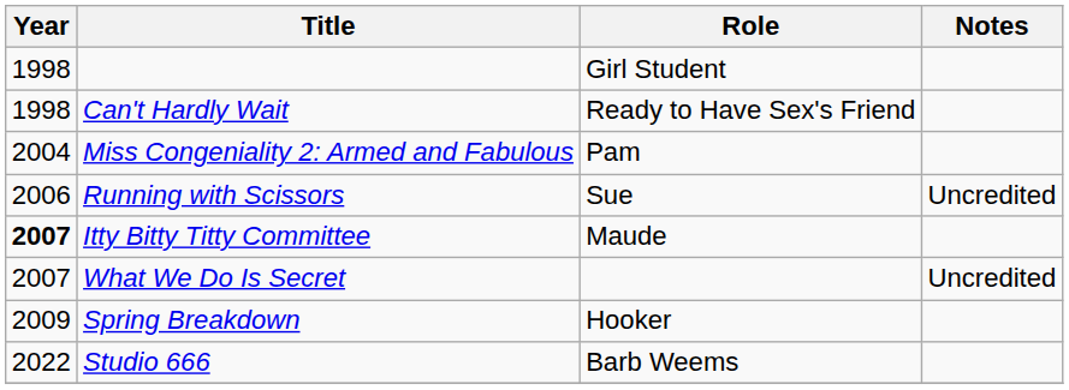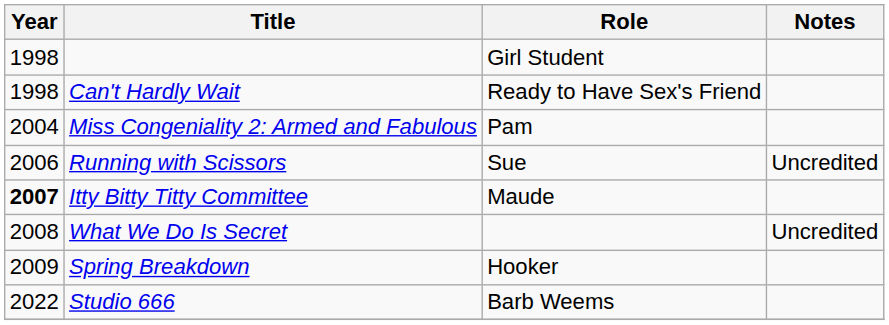What We Do Is Secret | Year: 2007 -> 2008
